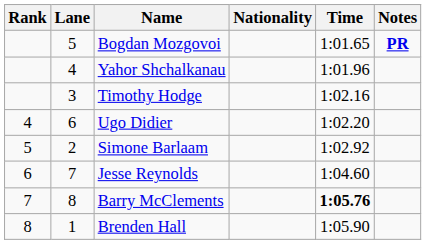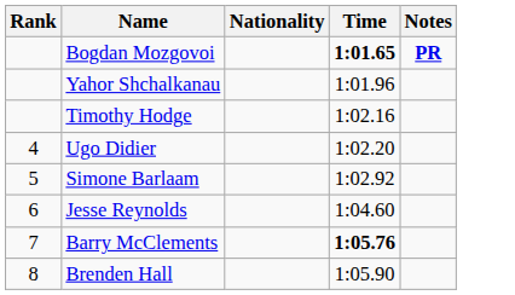- column: Lane | 5 | 4 | 3 | 6 | 2 | 7 | 8 | 1
Bogdan Mozgovoi | Time: normal -> bold
